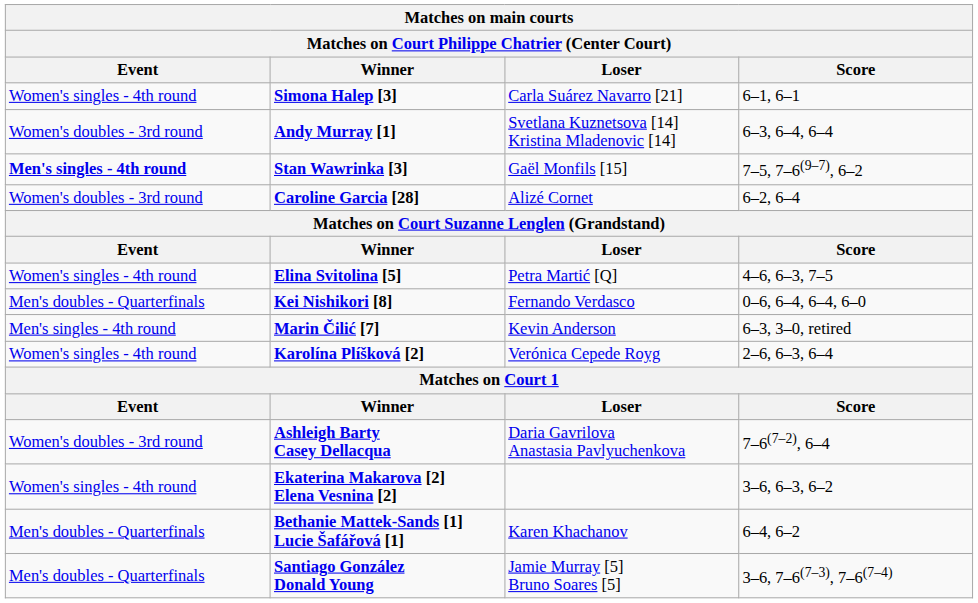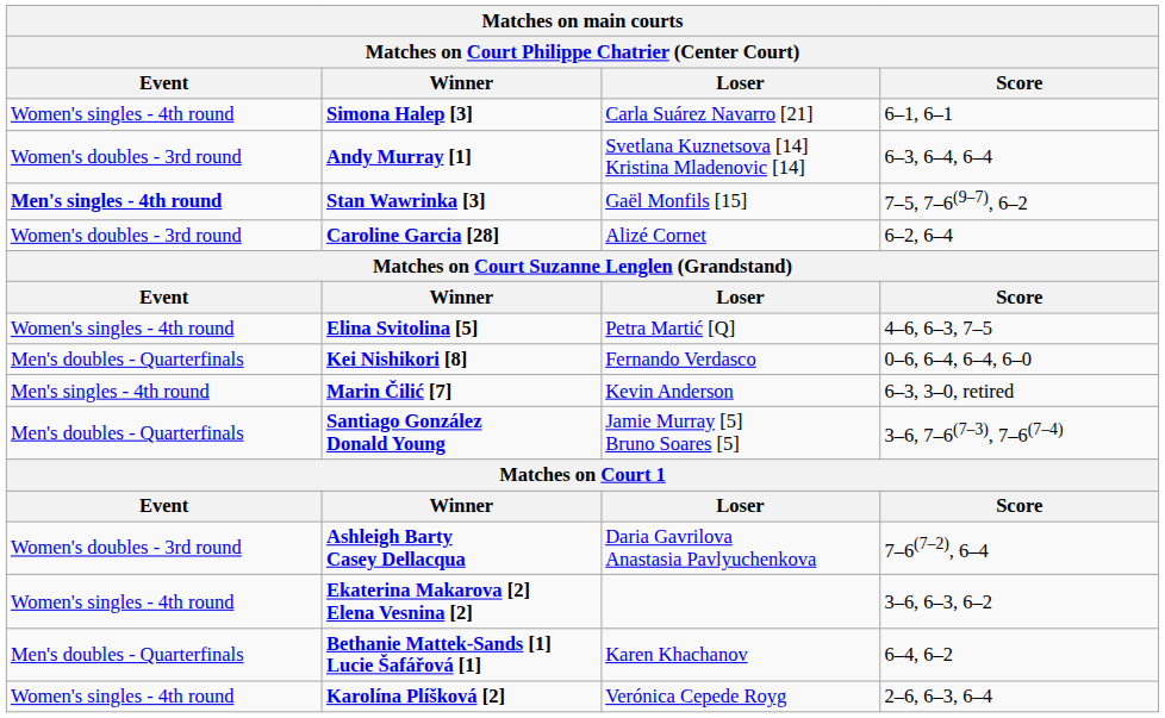rows swapped: Karolína Plíšková [2] <-> Santiago González Donald Young
